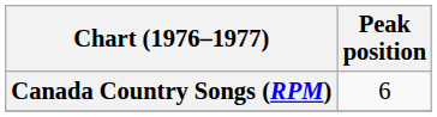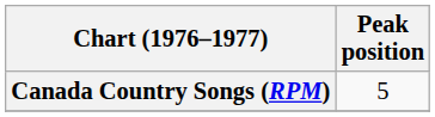Canada Country Songs (RPM) | Peak position: 6 -> 5
